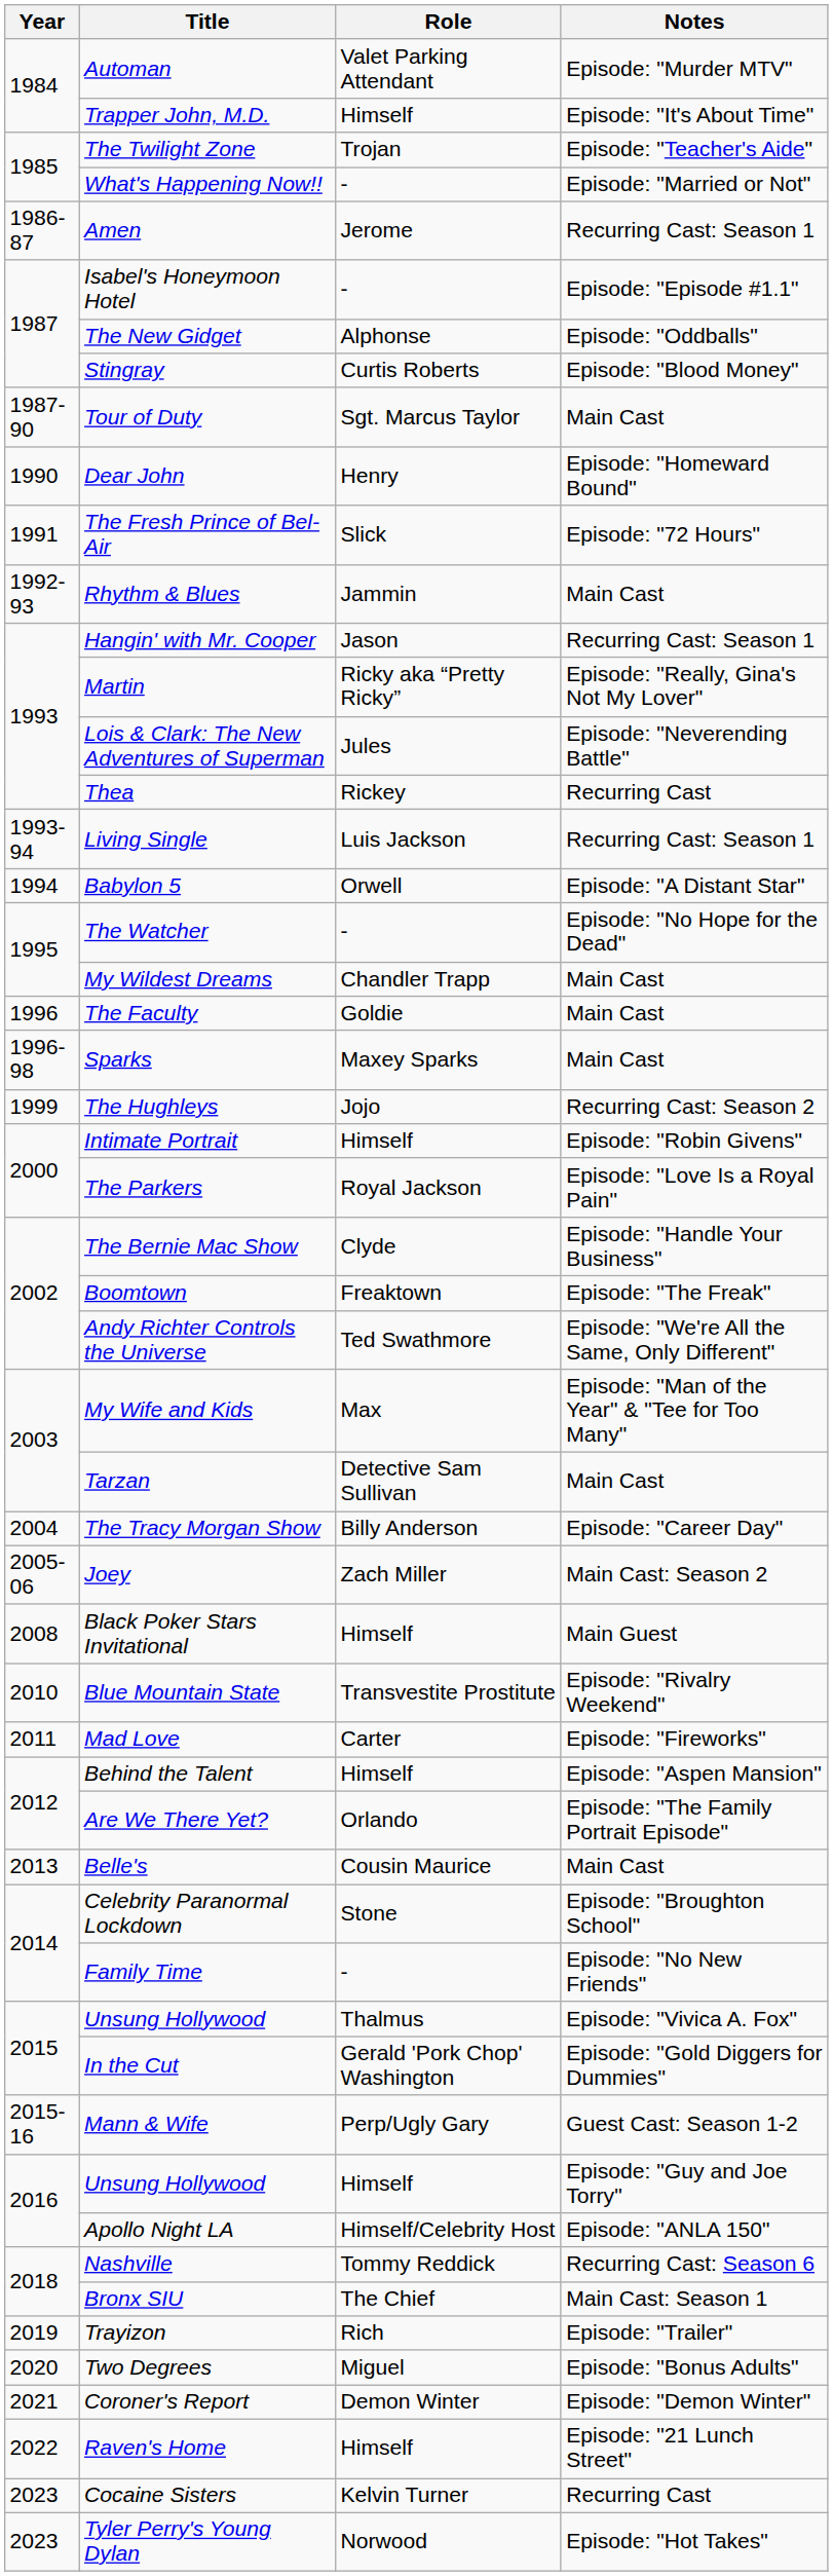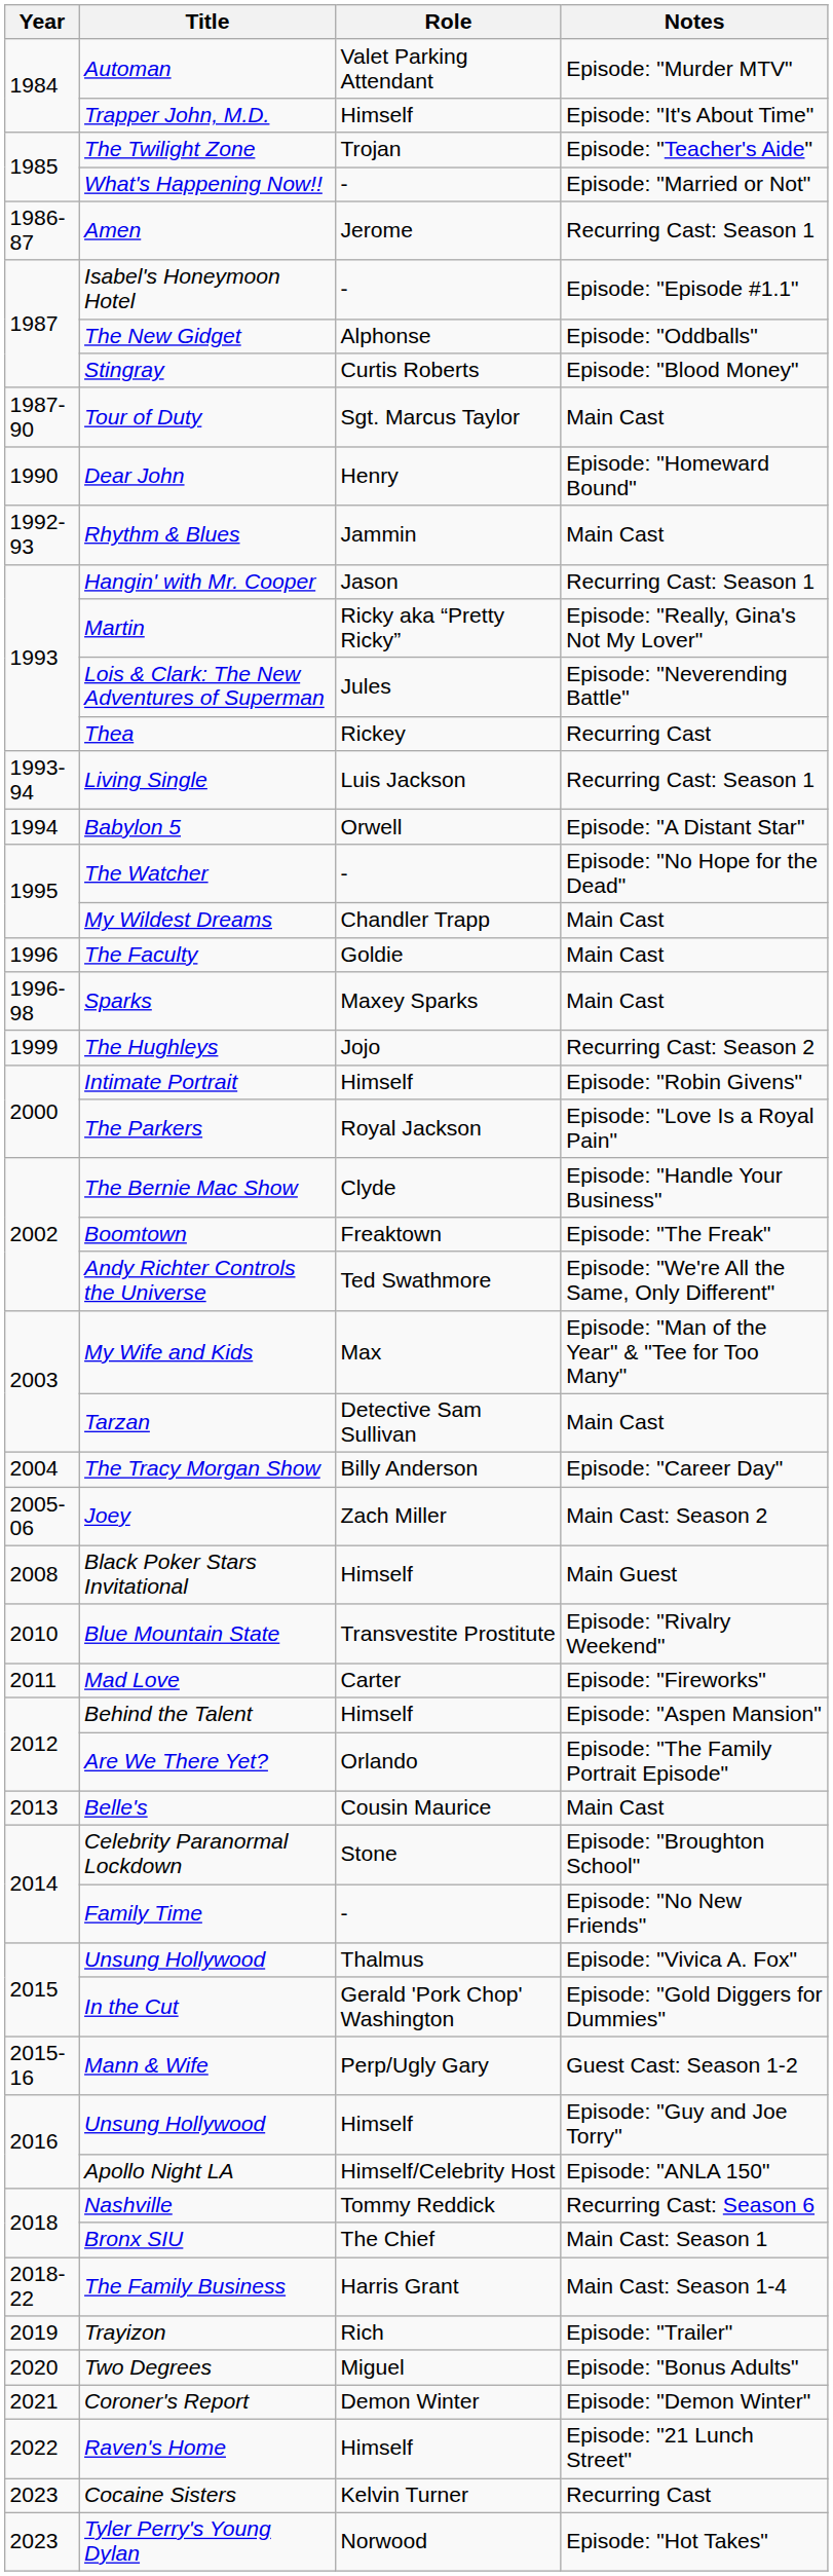- row: 1991 | The Fresh Prince of Bel-Air | Slick | Episode: "72 Hours"
+ row: 2018-22 | The Family Business | Harris Grant | Main Cast: Season 1-4
